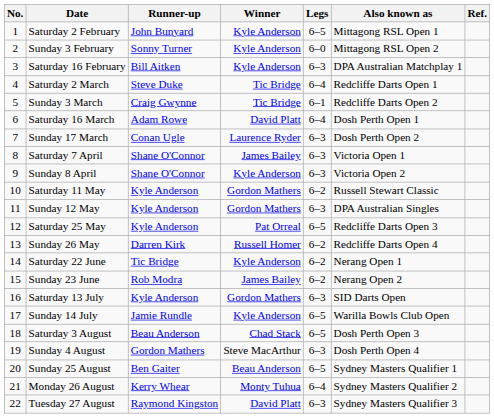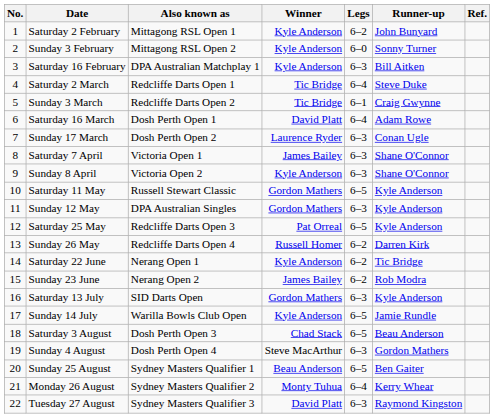columns swapped: Also known as <-> Runner-up
Saturday 2 February | Legs: 6–5 -> 6–2
Saturday 11 May | Legs: 6–2 -> 6–5
